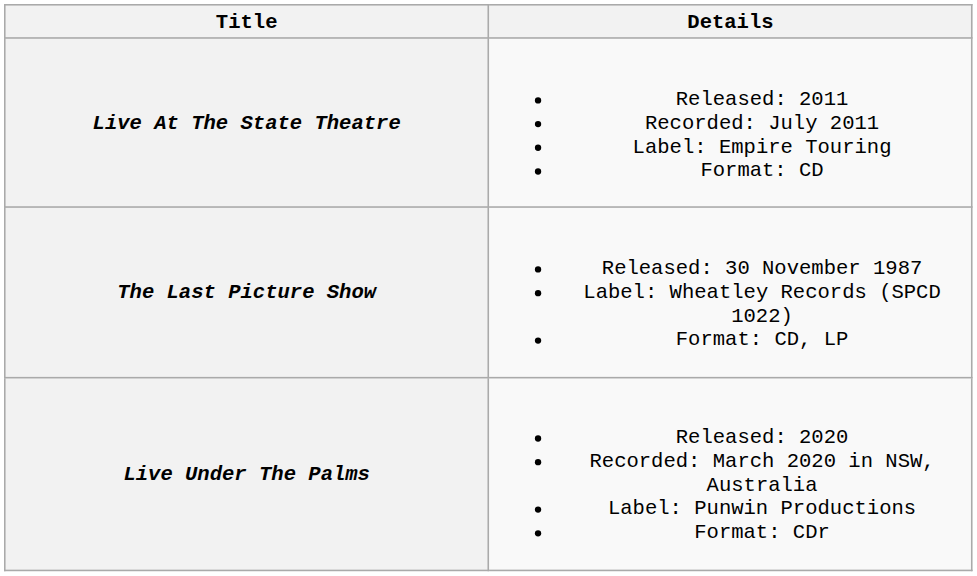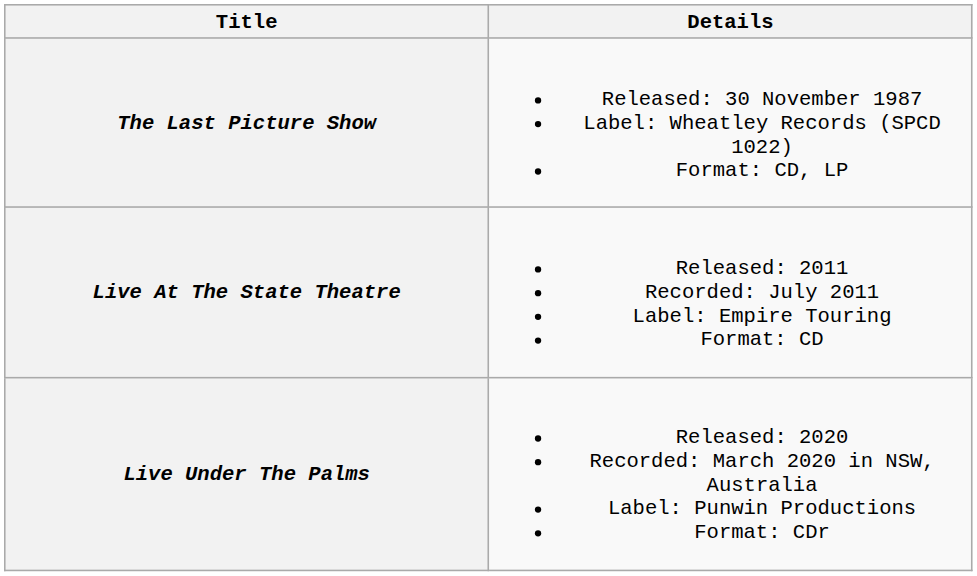rows swapped: The Last Picture Show <-> Live At The State Theatre
